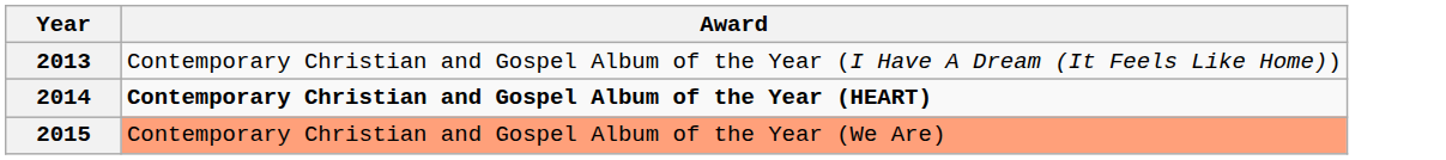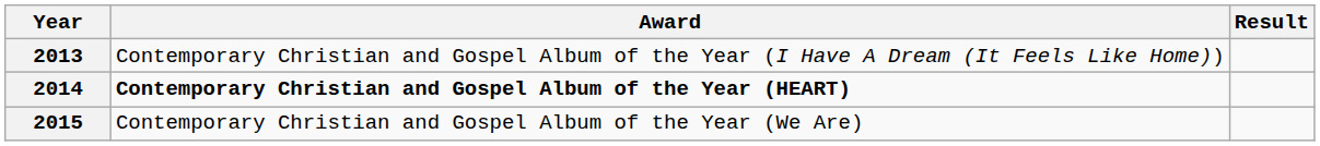+ column: Result
2015 | Award: lightsalmon background -> no background
